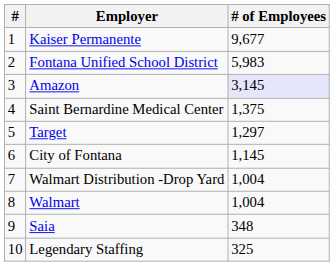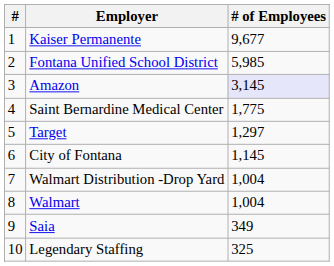Fontana Unified School District | # of Employees: 5,983 -> 5,985
Saint Bernardine Medical Center | # of Employees: 1,375 -> 1,775
Saia | # of Employees: 348 -> 349
